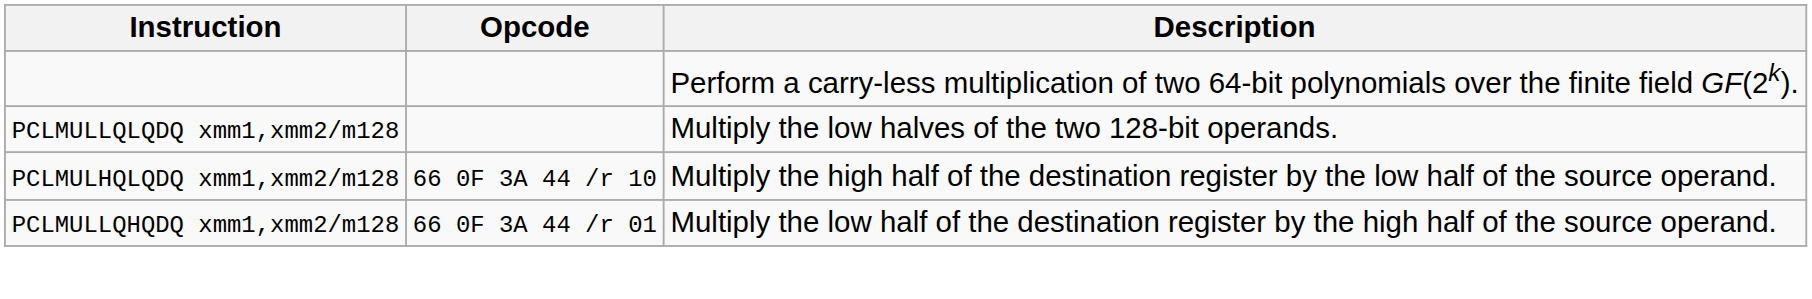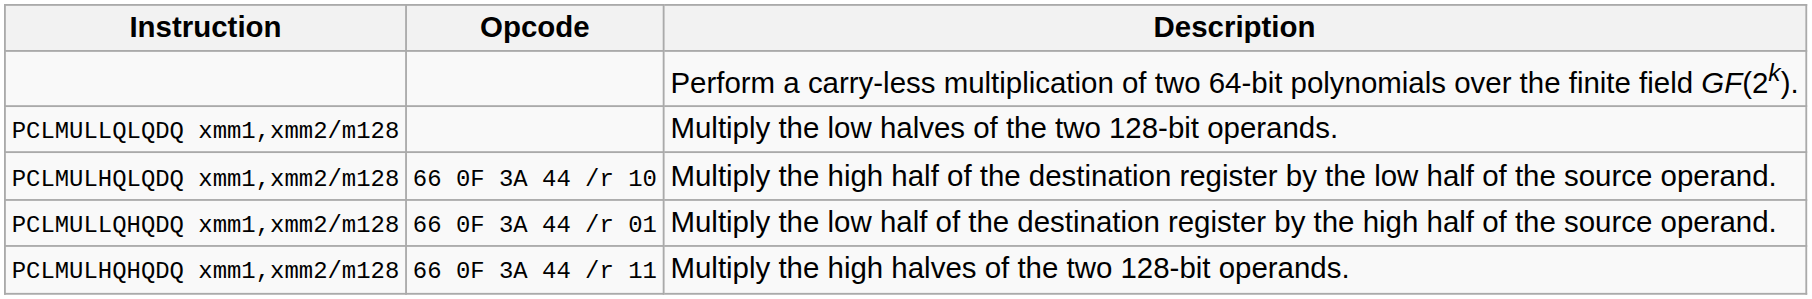+ row: PCLMULHQHQDQ xmm1,xmm2/m128 | 66 0F 3A 44 /r 11 | Multiply the high halves of the two 128-bit operands.
